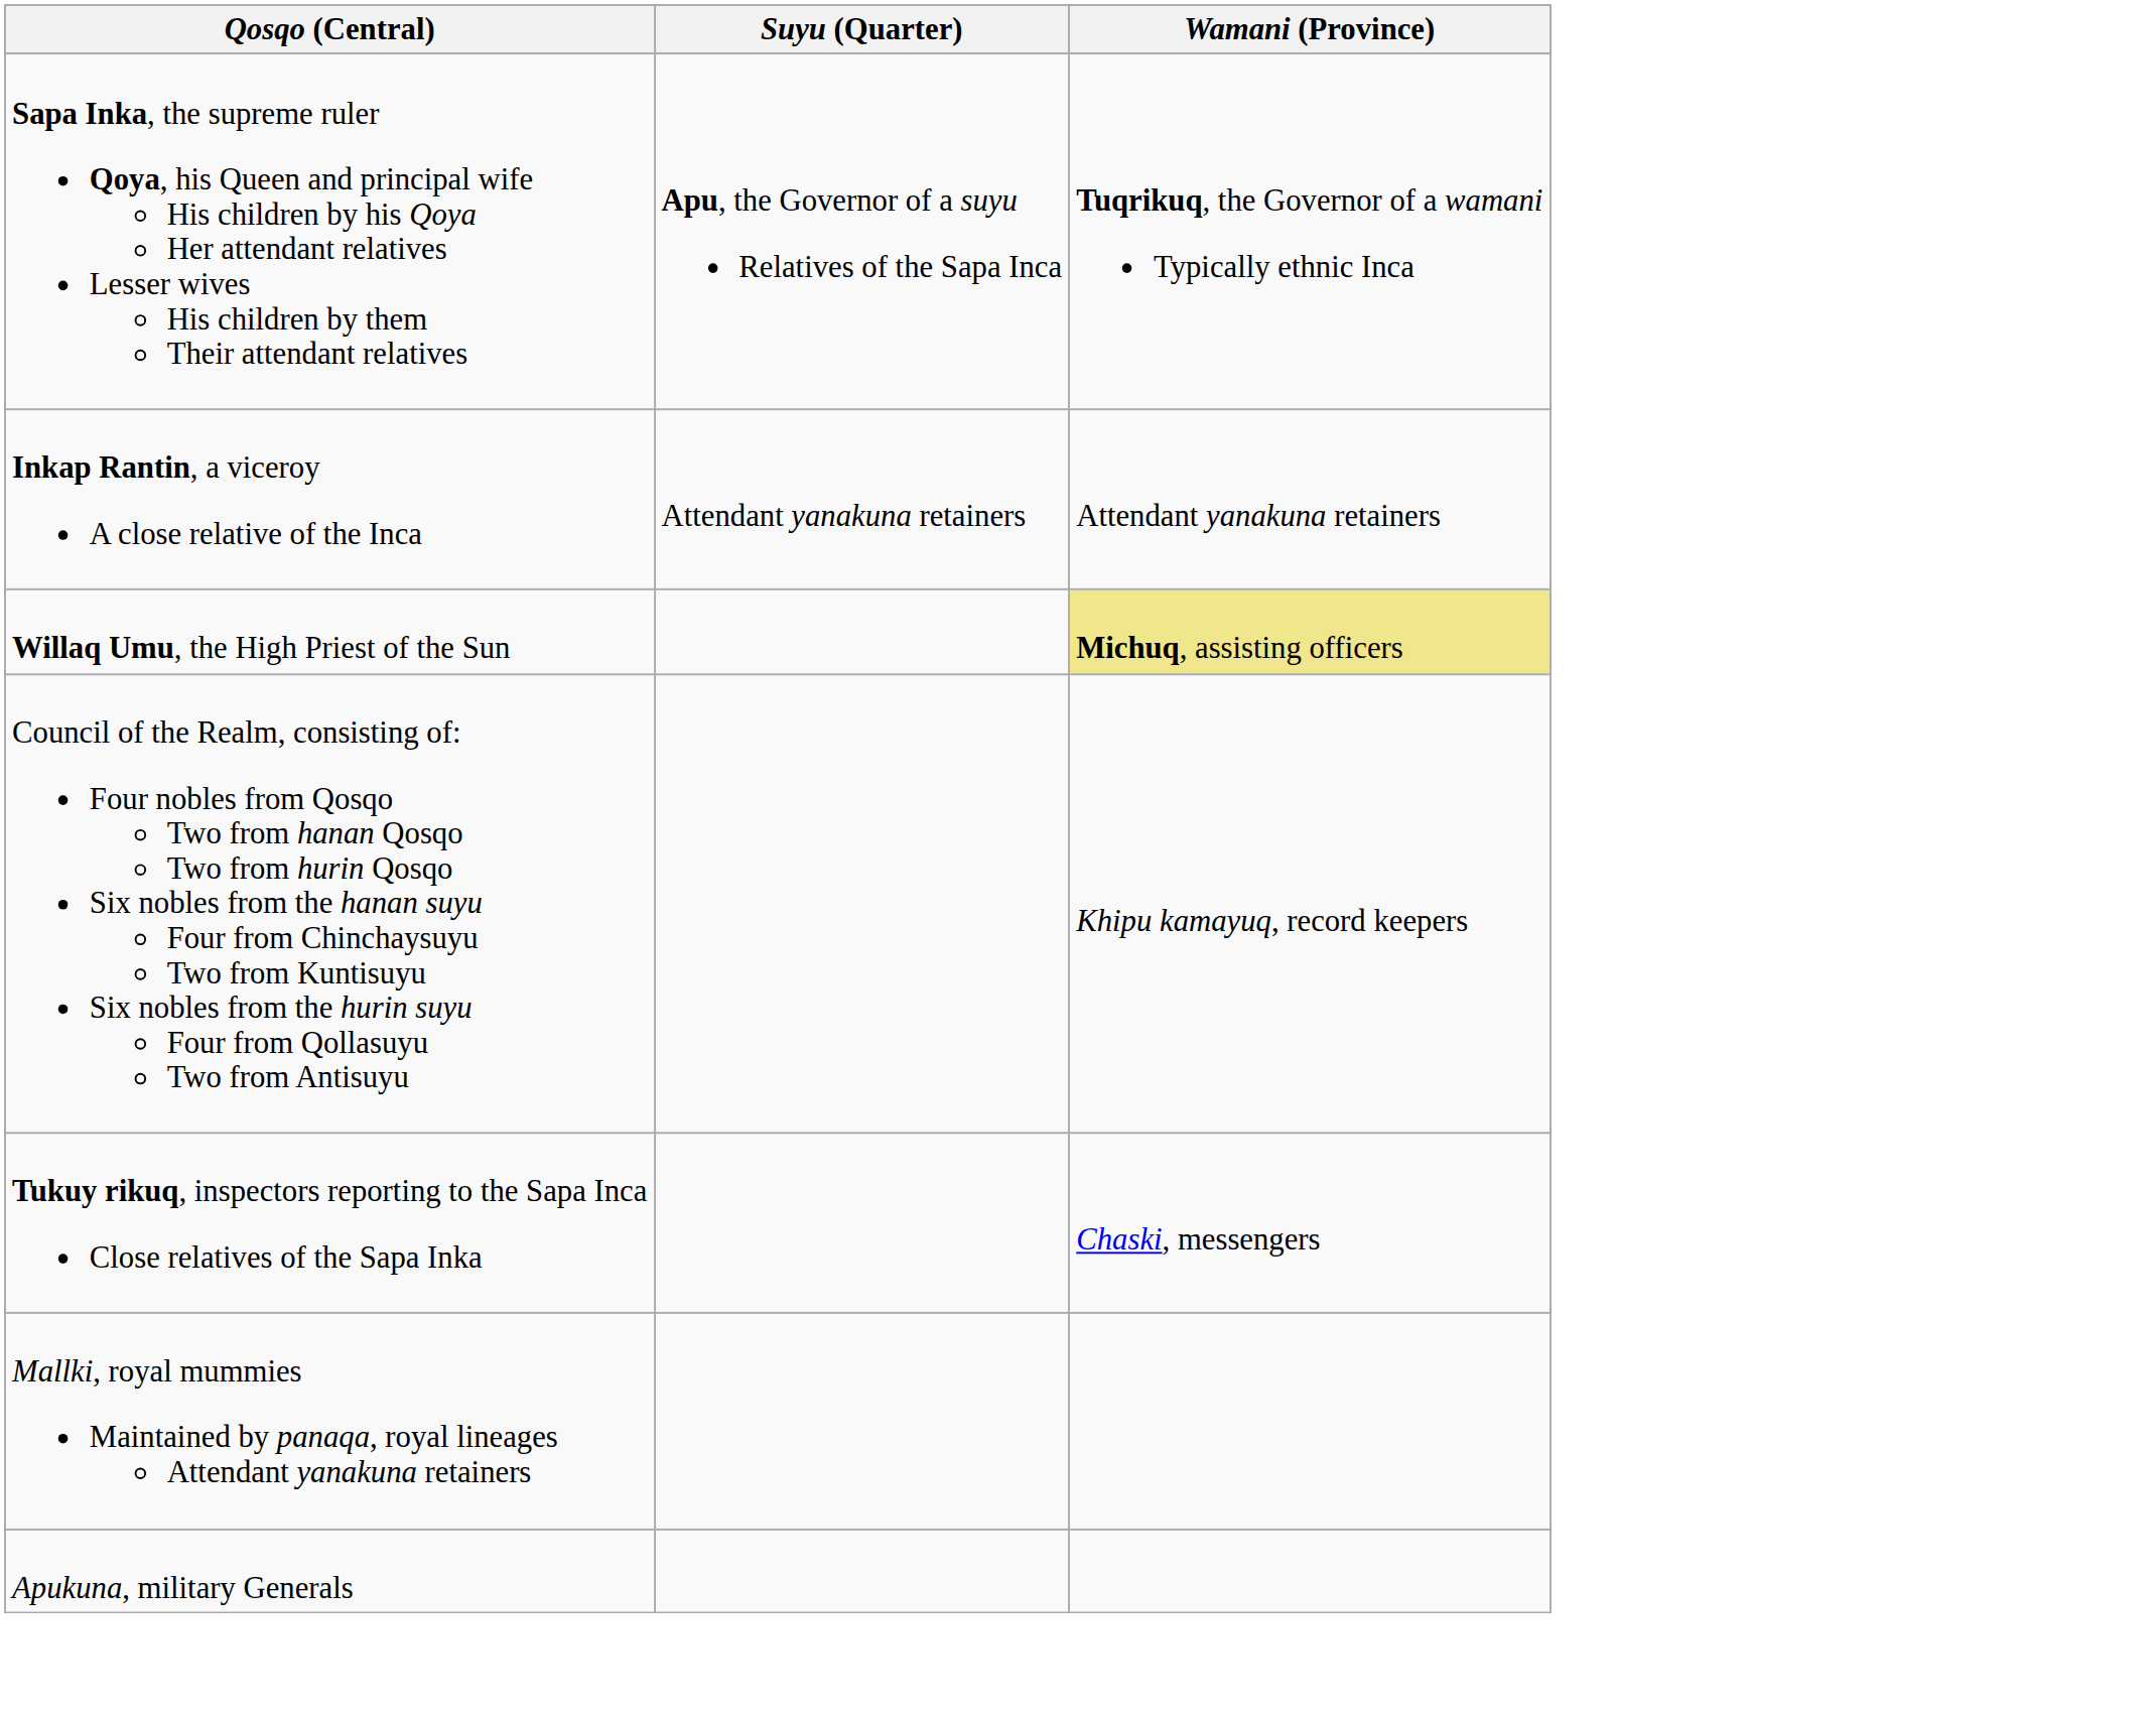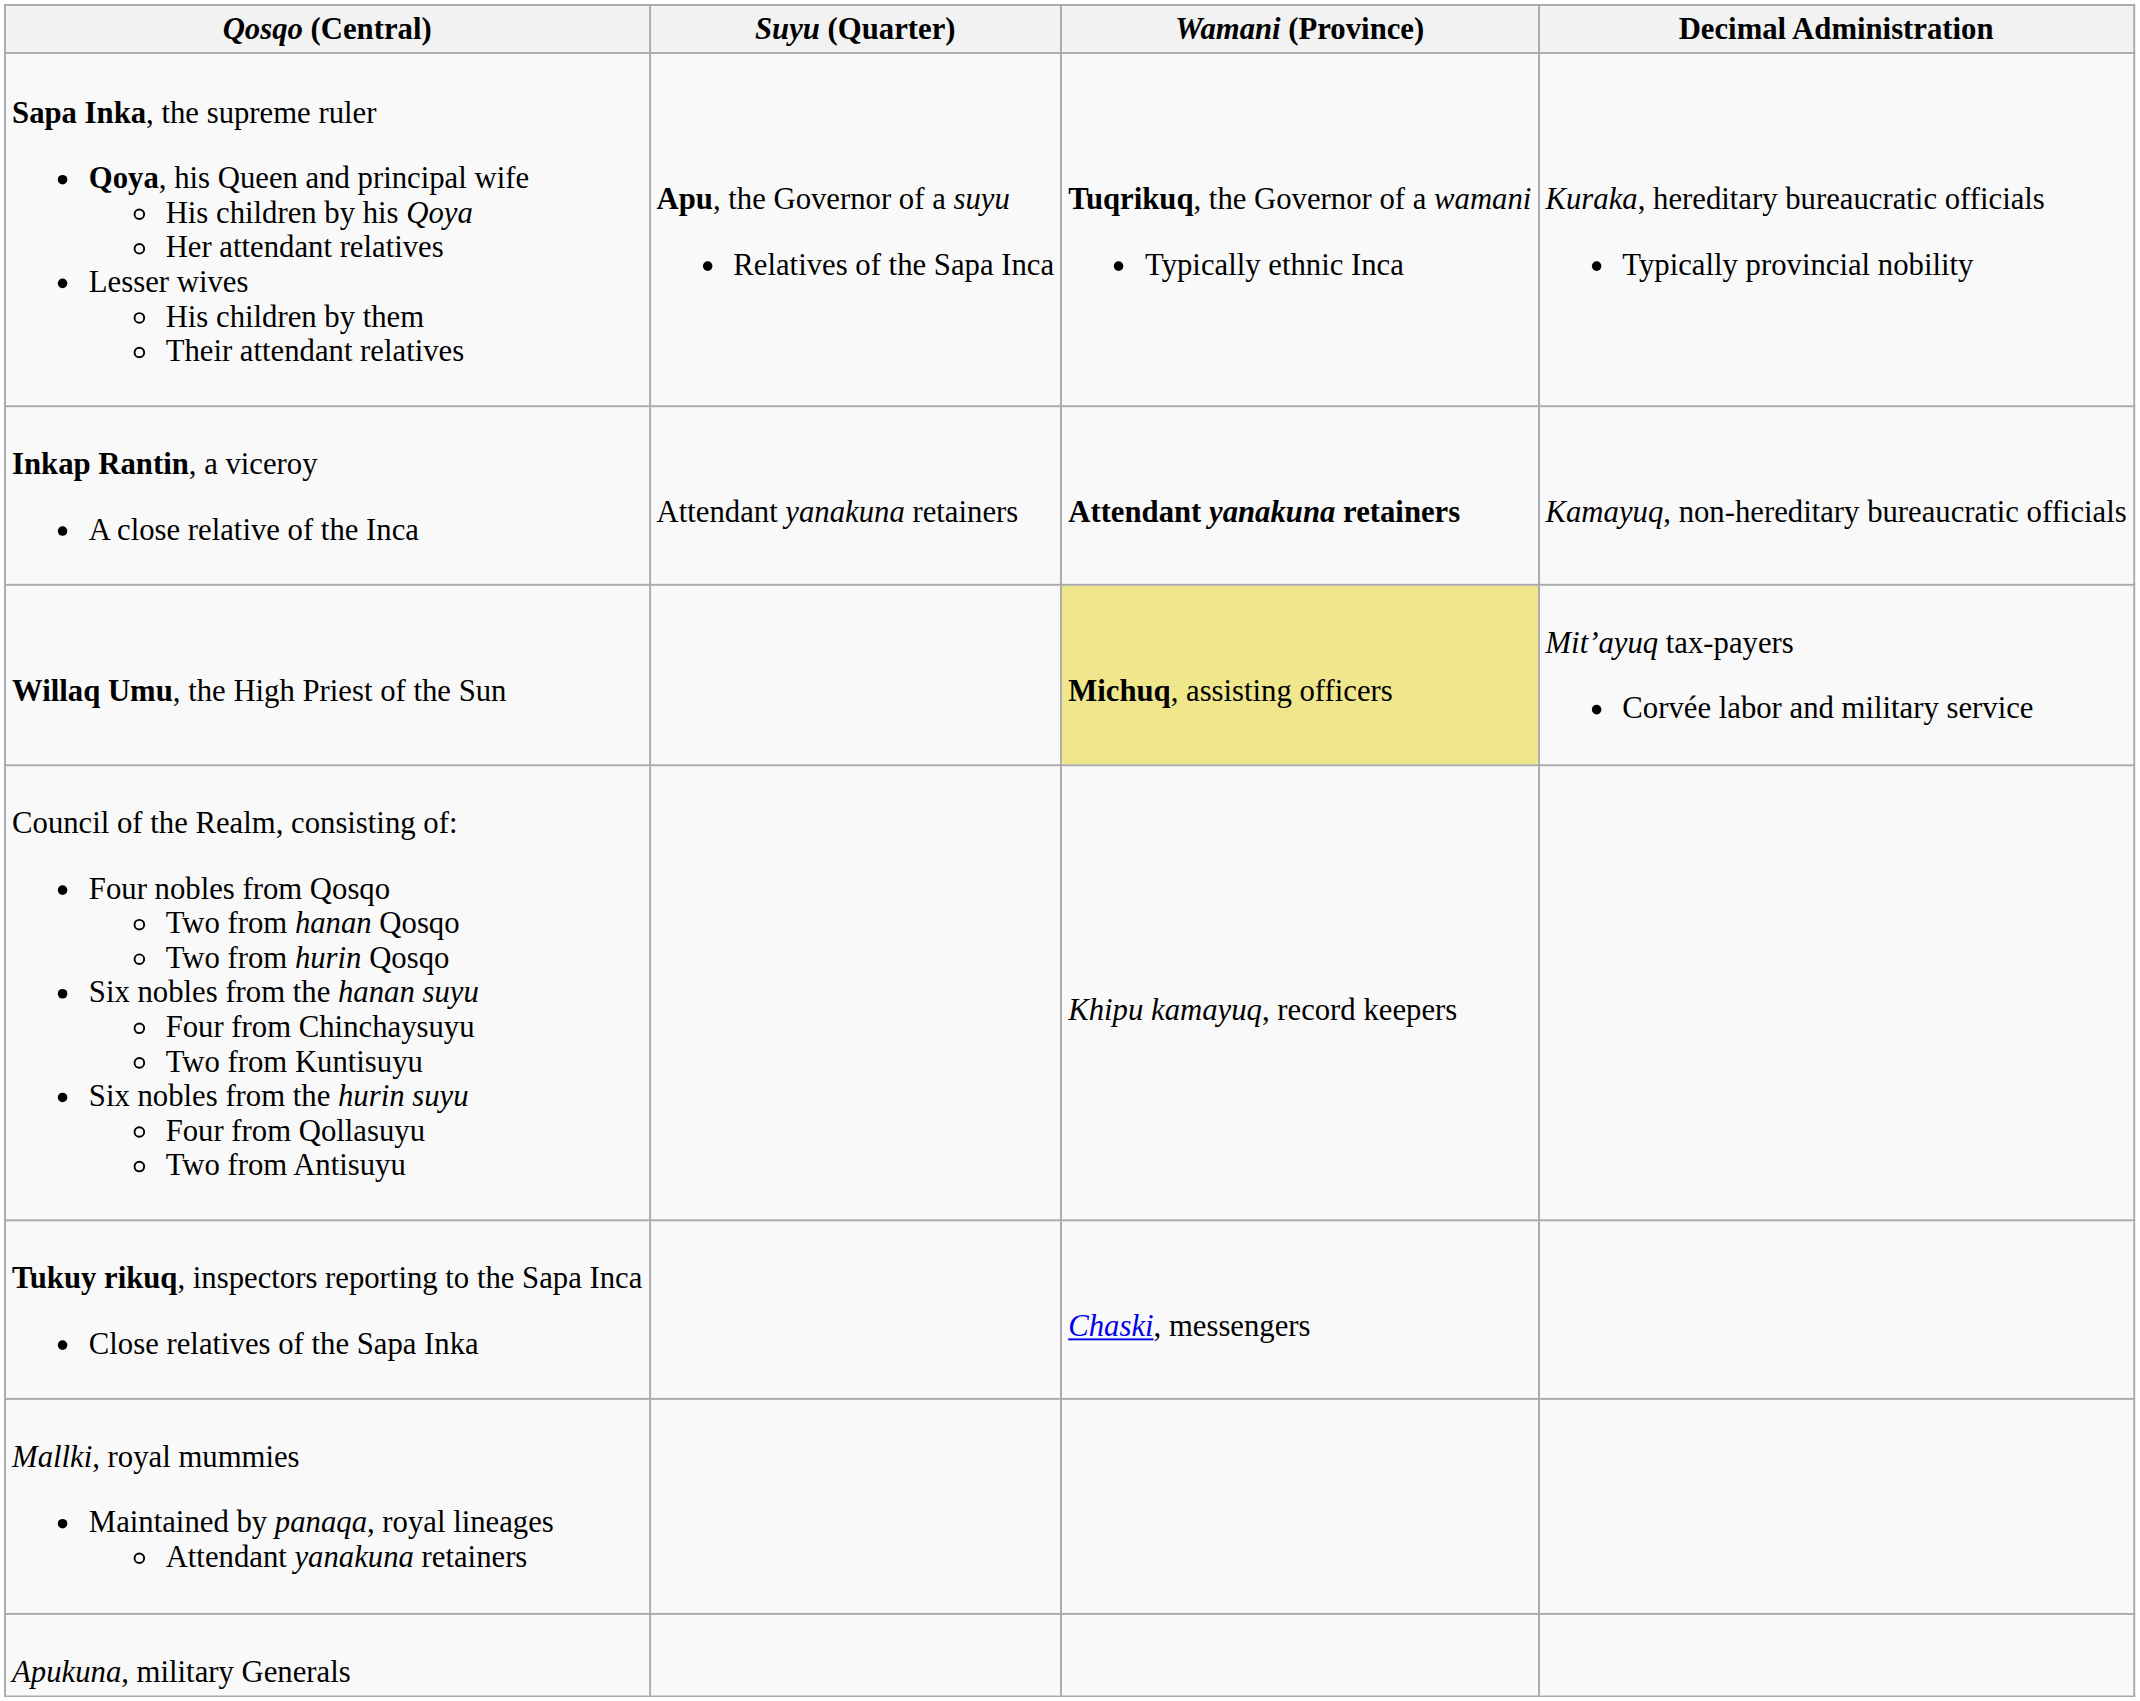+ column: Decimal Administration | Kuraka, hereditary bureaucratic officials Typically provincial nobility | Kamayuq, non-hereditary bureaucratic officials | Mit’ayuq tax-payers Corvée labor and military service
Inkap Rantin, a viceroy A close relative of the Inca | Wamani (Province): normal -> bold
